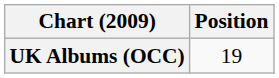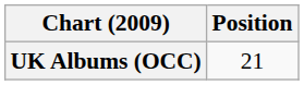UK Albums (OCC) | Position: 19 -> 21
